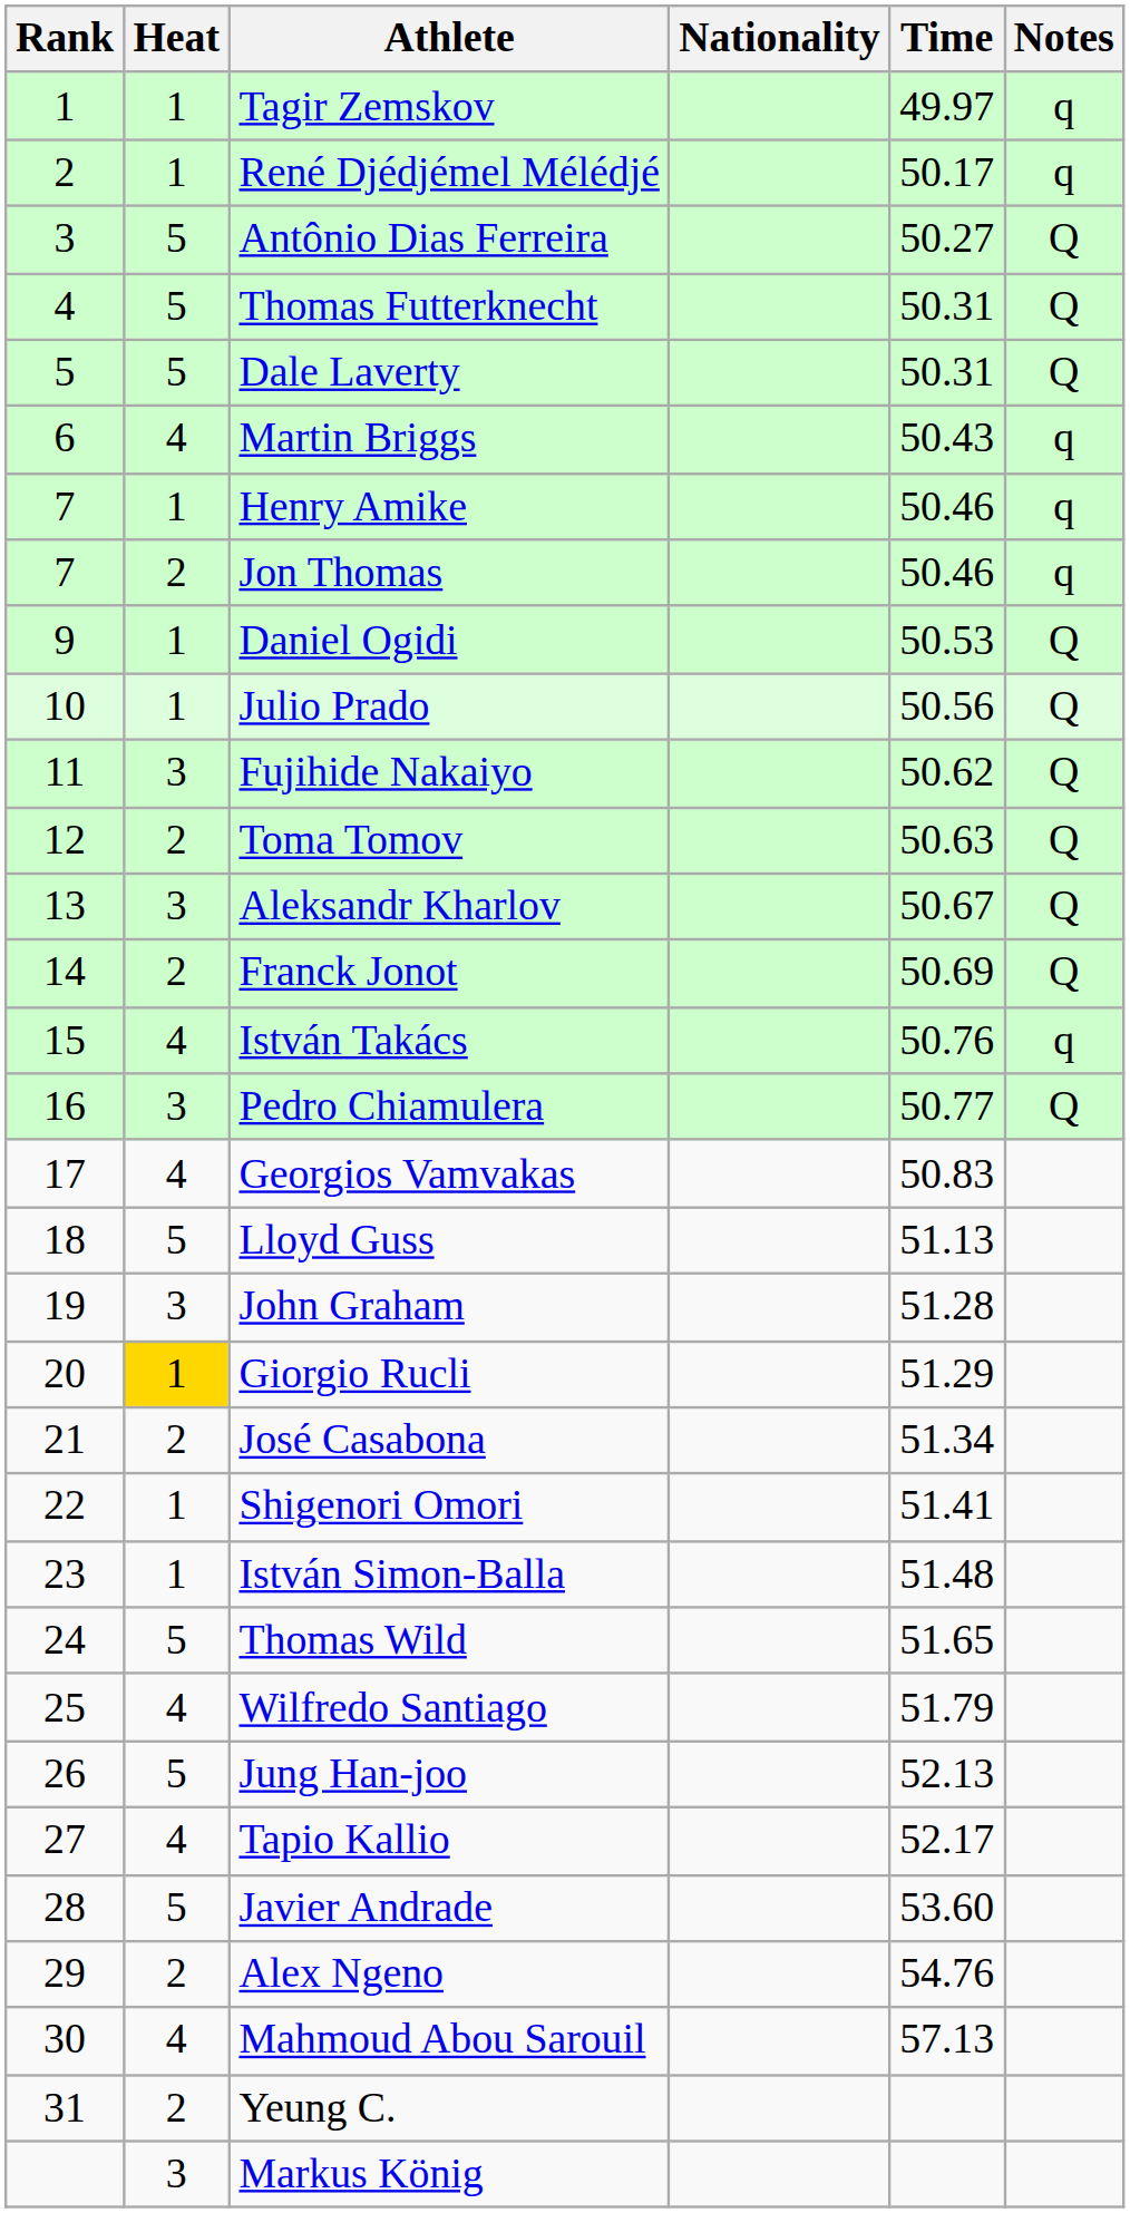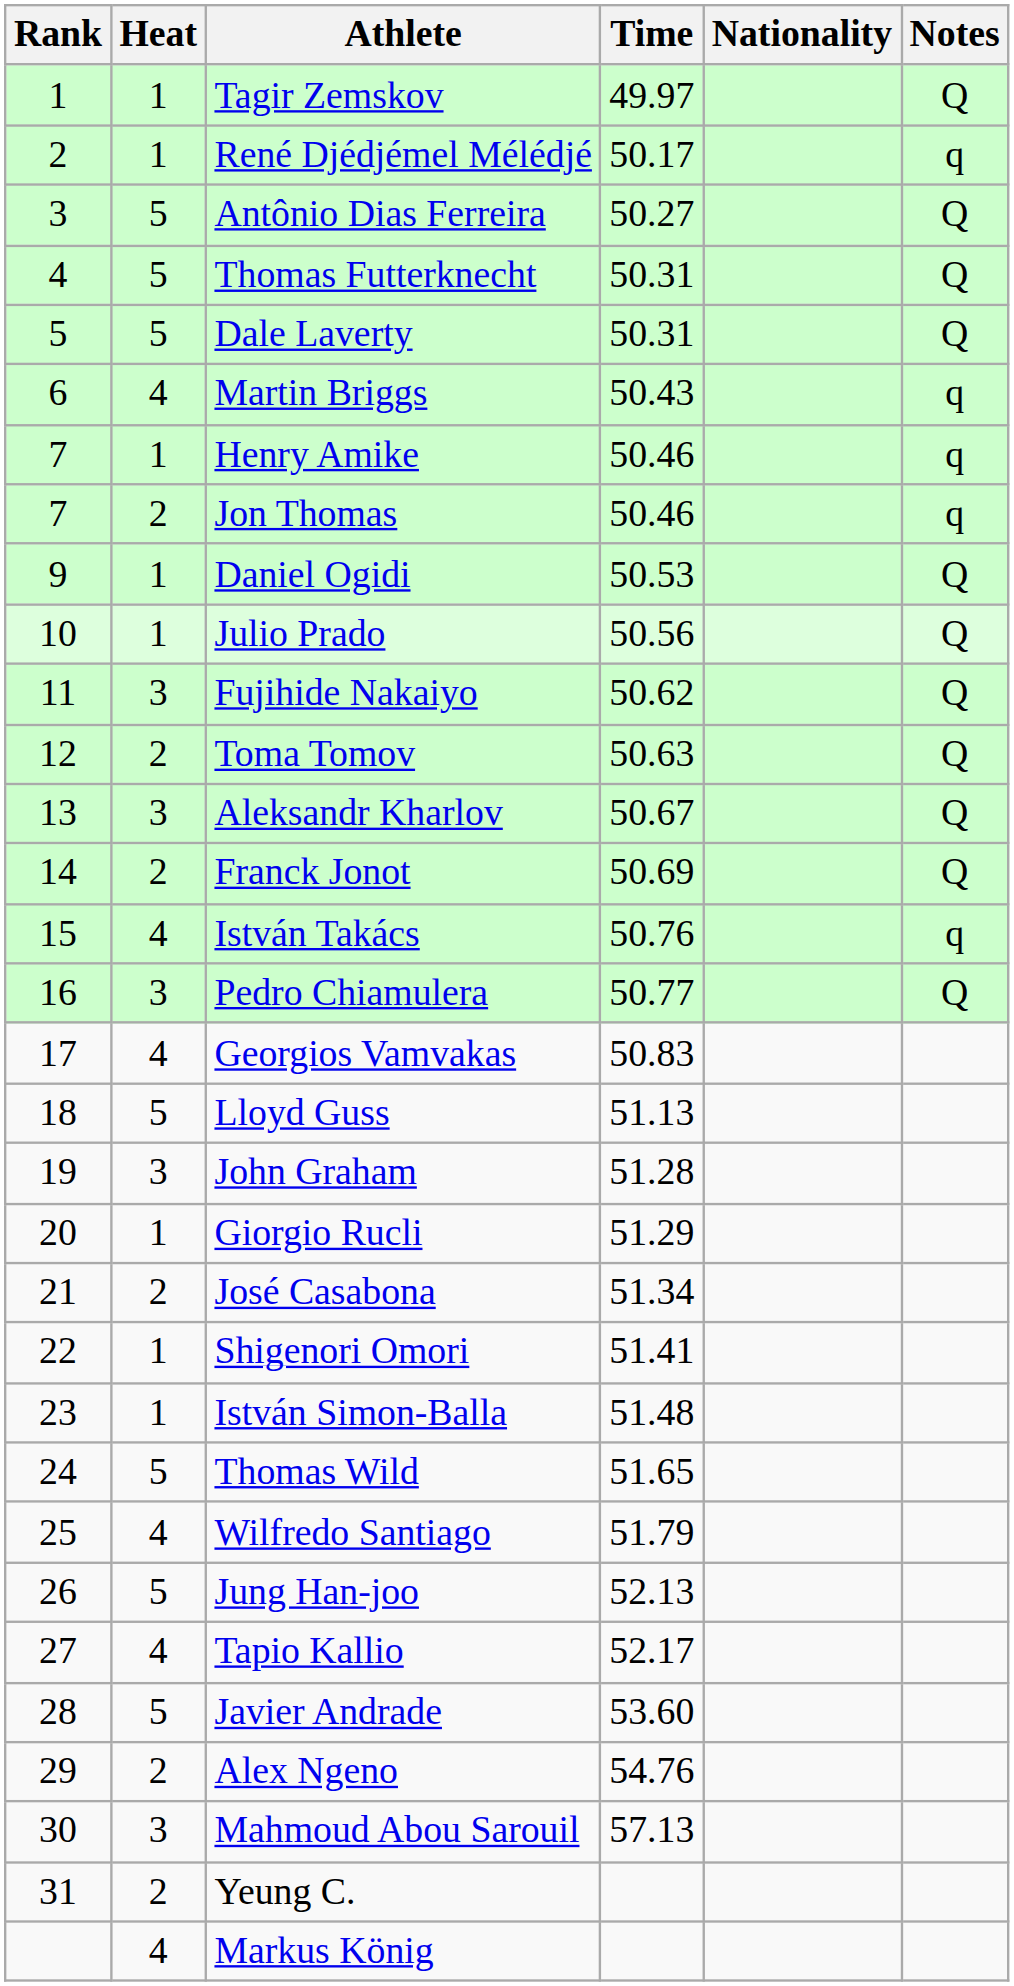columns swapped: Nationality <-> Time
Tagir Zemskov | Notes: q -> Q
Giorgio Rucli | Heat: gold background -> no background
Mahmoud Abou Sarouil | Heat: 4 -> 3
Markus König | Heat: 3 -> 4
